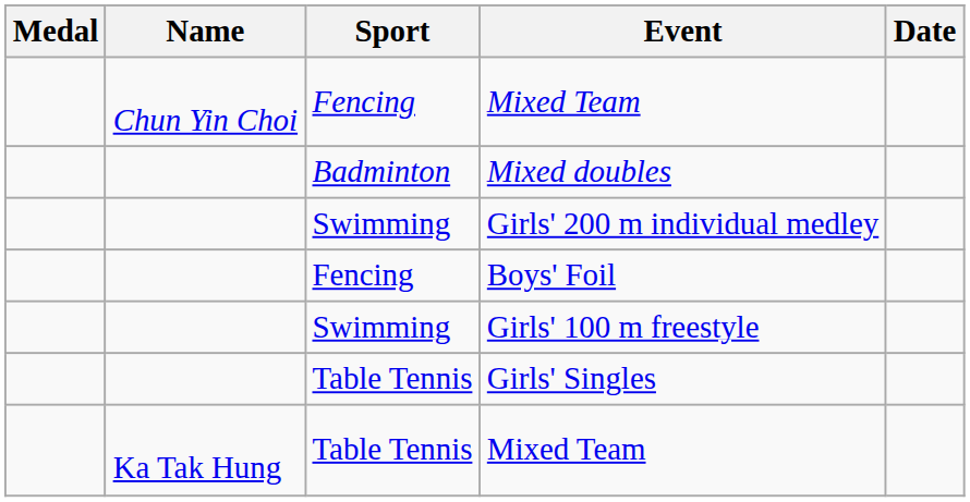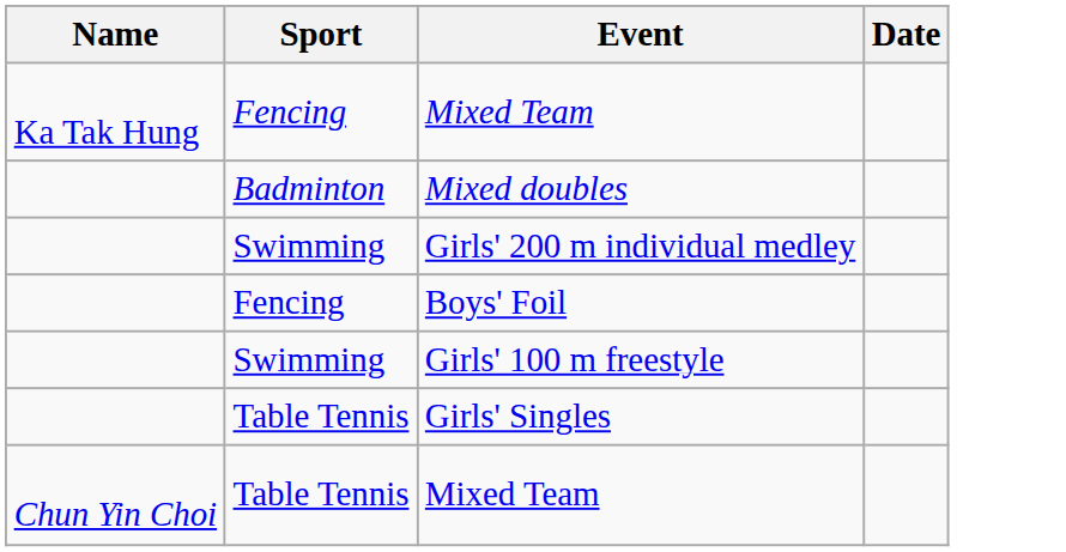- column: Medal
Fencing / Mixed Team | Name: Chun Yin Choi -> Ka Tak Hung
Table Tennis / Mixed Team | Name: Ka Tak Hung -> Chun Yin Choi
